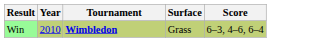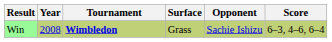+ column: Opponent | Sachie Ishizu
Win | Year: 2010 -> 2008
